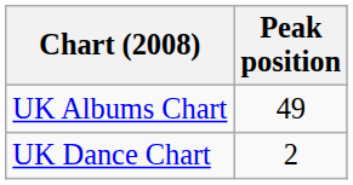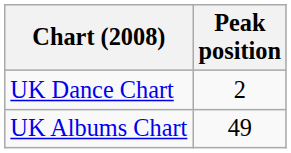rows swapped: UK Albums Chart <-> UK Dance Chart
